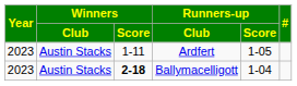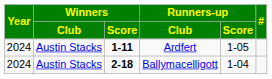Ardfert | Year: 2023 -> 2024
Ardfert | Winners / Score: normal -> bold
Ballymacelligott | Year: 2023 -> 2024
